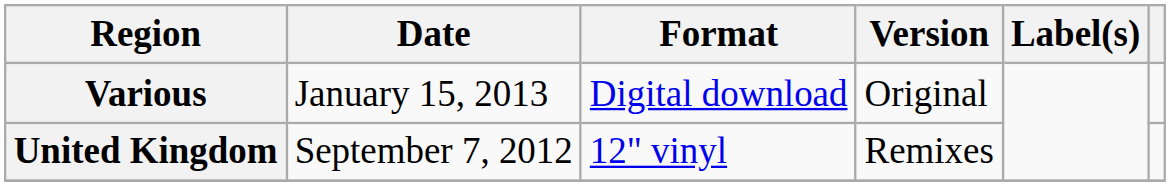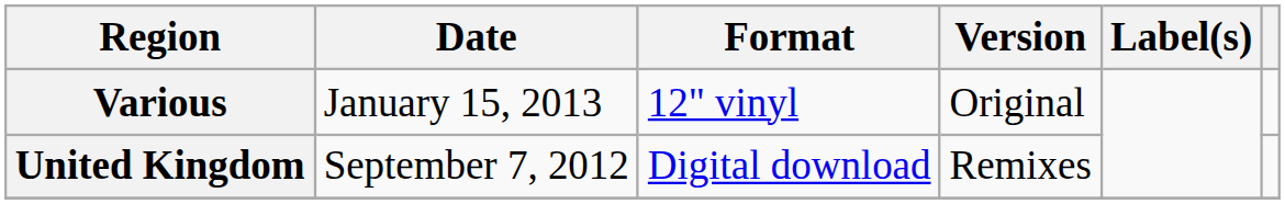Various | Format: Digital download -> 12" vinyl
United Kingdom | Format: 12" vinyl -> Digital download
